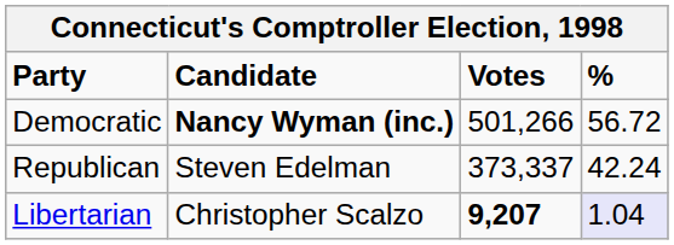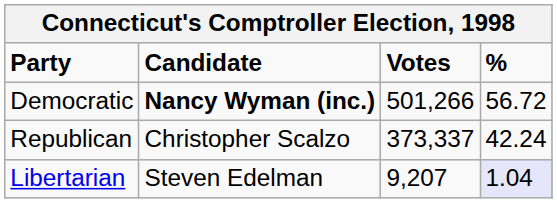Republican | Candidate: Steven Edelman -> Christopher Scalzo
Libertarian | Candidate: Christopher Scalzo -> Steven Edelman
Libertarian | Votes: bold -> normal
